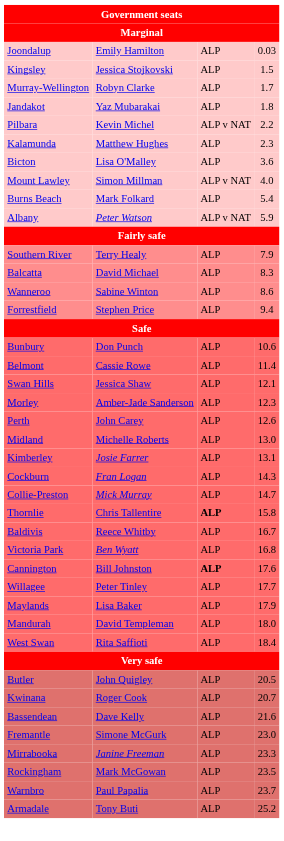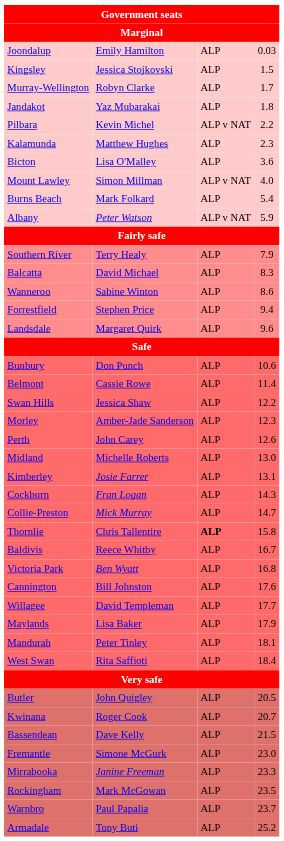+ row: Landsdale | Margaret Quirk | ALP | 9.6
Swan Hills | column 4: 12.1 -> 12.2
Cannington | column 3: bold -> normal
Willagee | column 2: Peter Tinley -> David Templeman
Mandurah | column 2: David Templeman -> Peter Tinley
Mandurah | column 4: 18.0 -> 18.1
Bassendean | column 4: 21.6 -> 21.5
